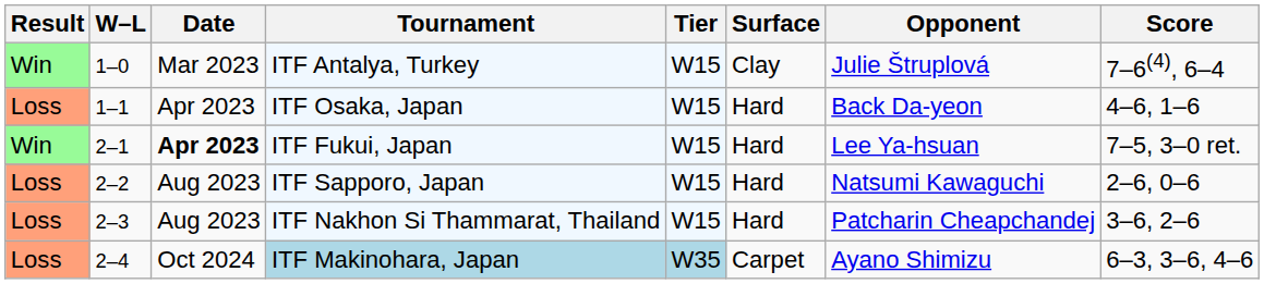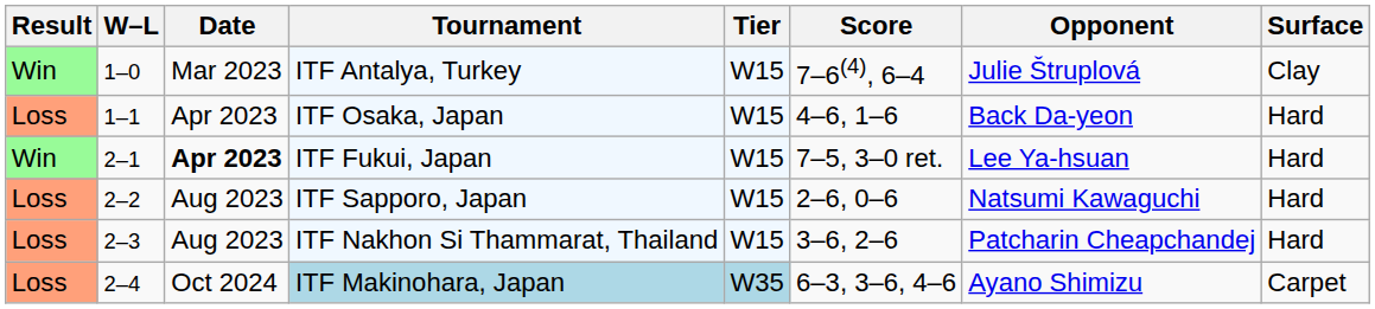columns swapped: Surface <-> Score
